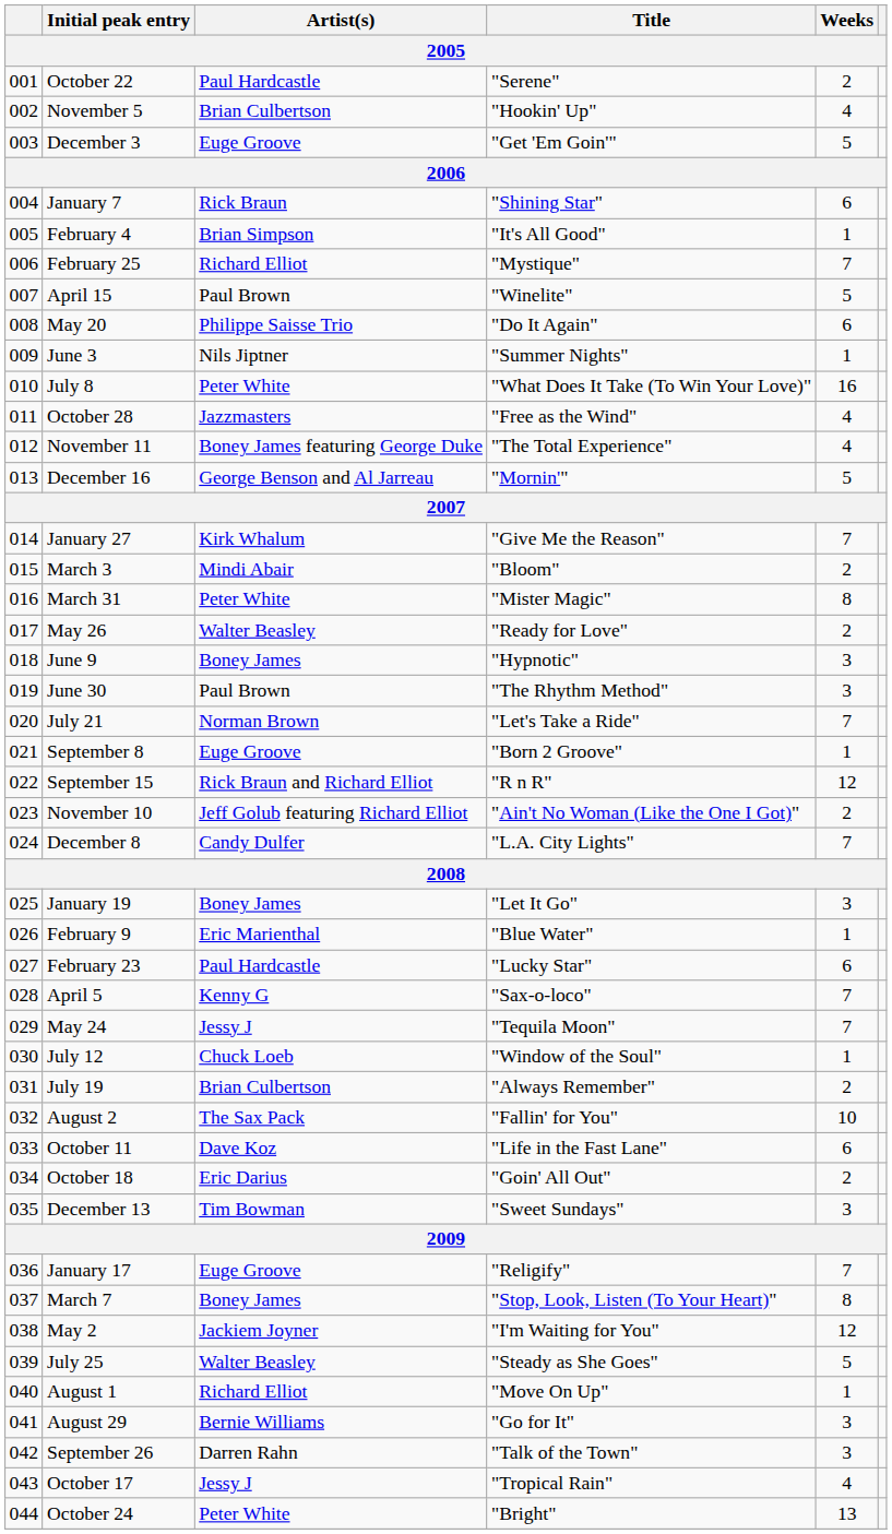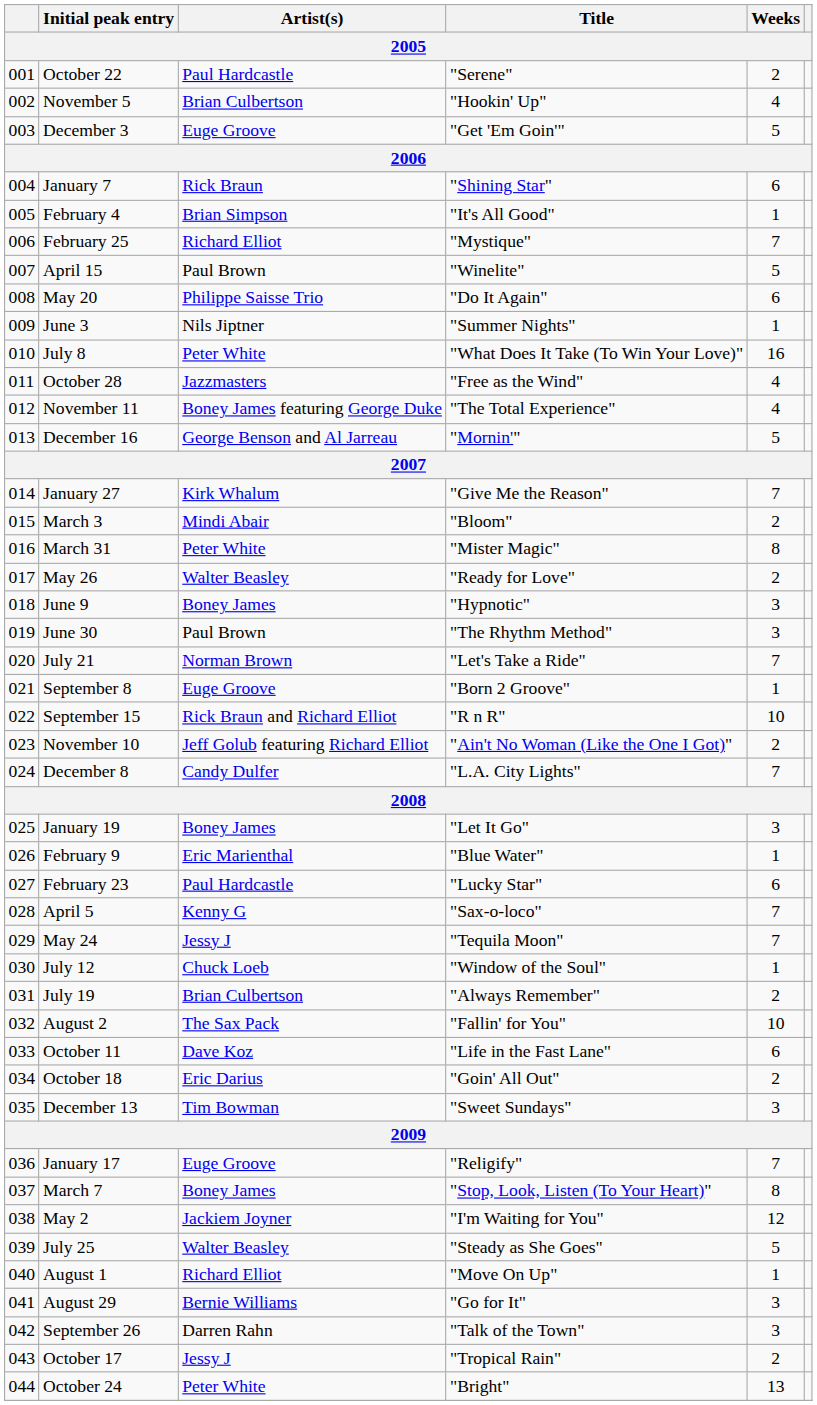September 15 | Weeks: 12 -> 10
October 17 | Weeks: 4 -> 2
